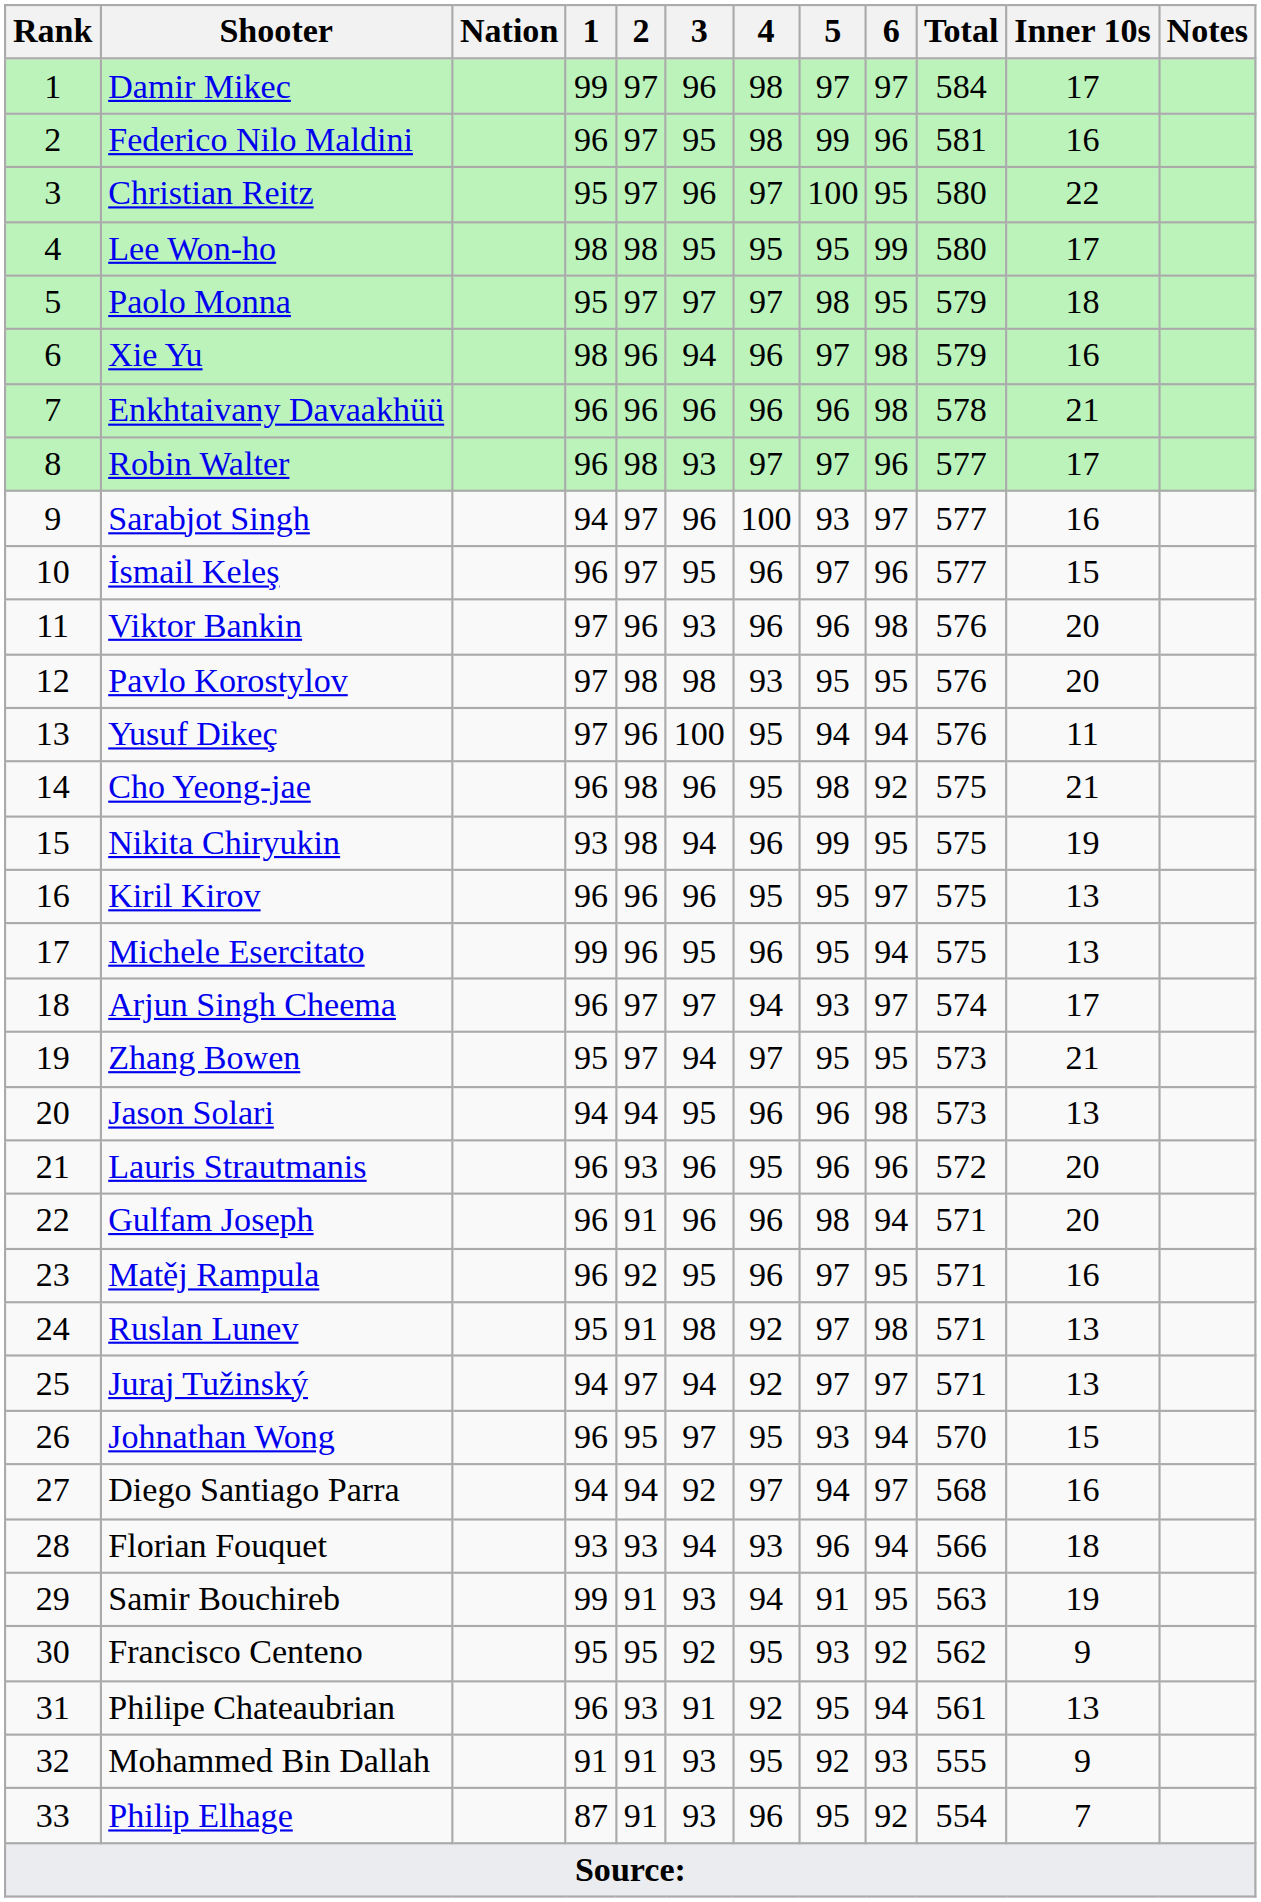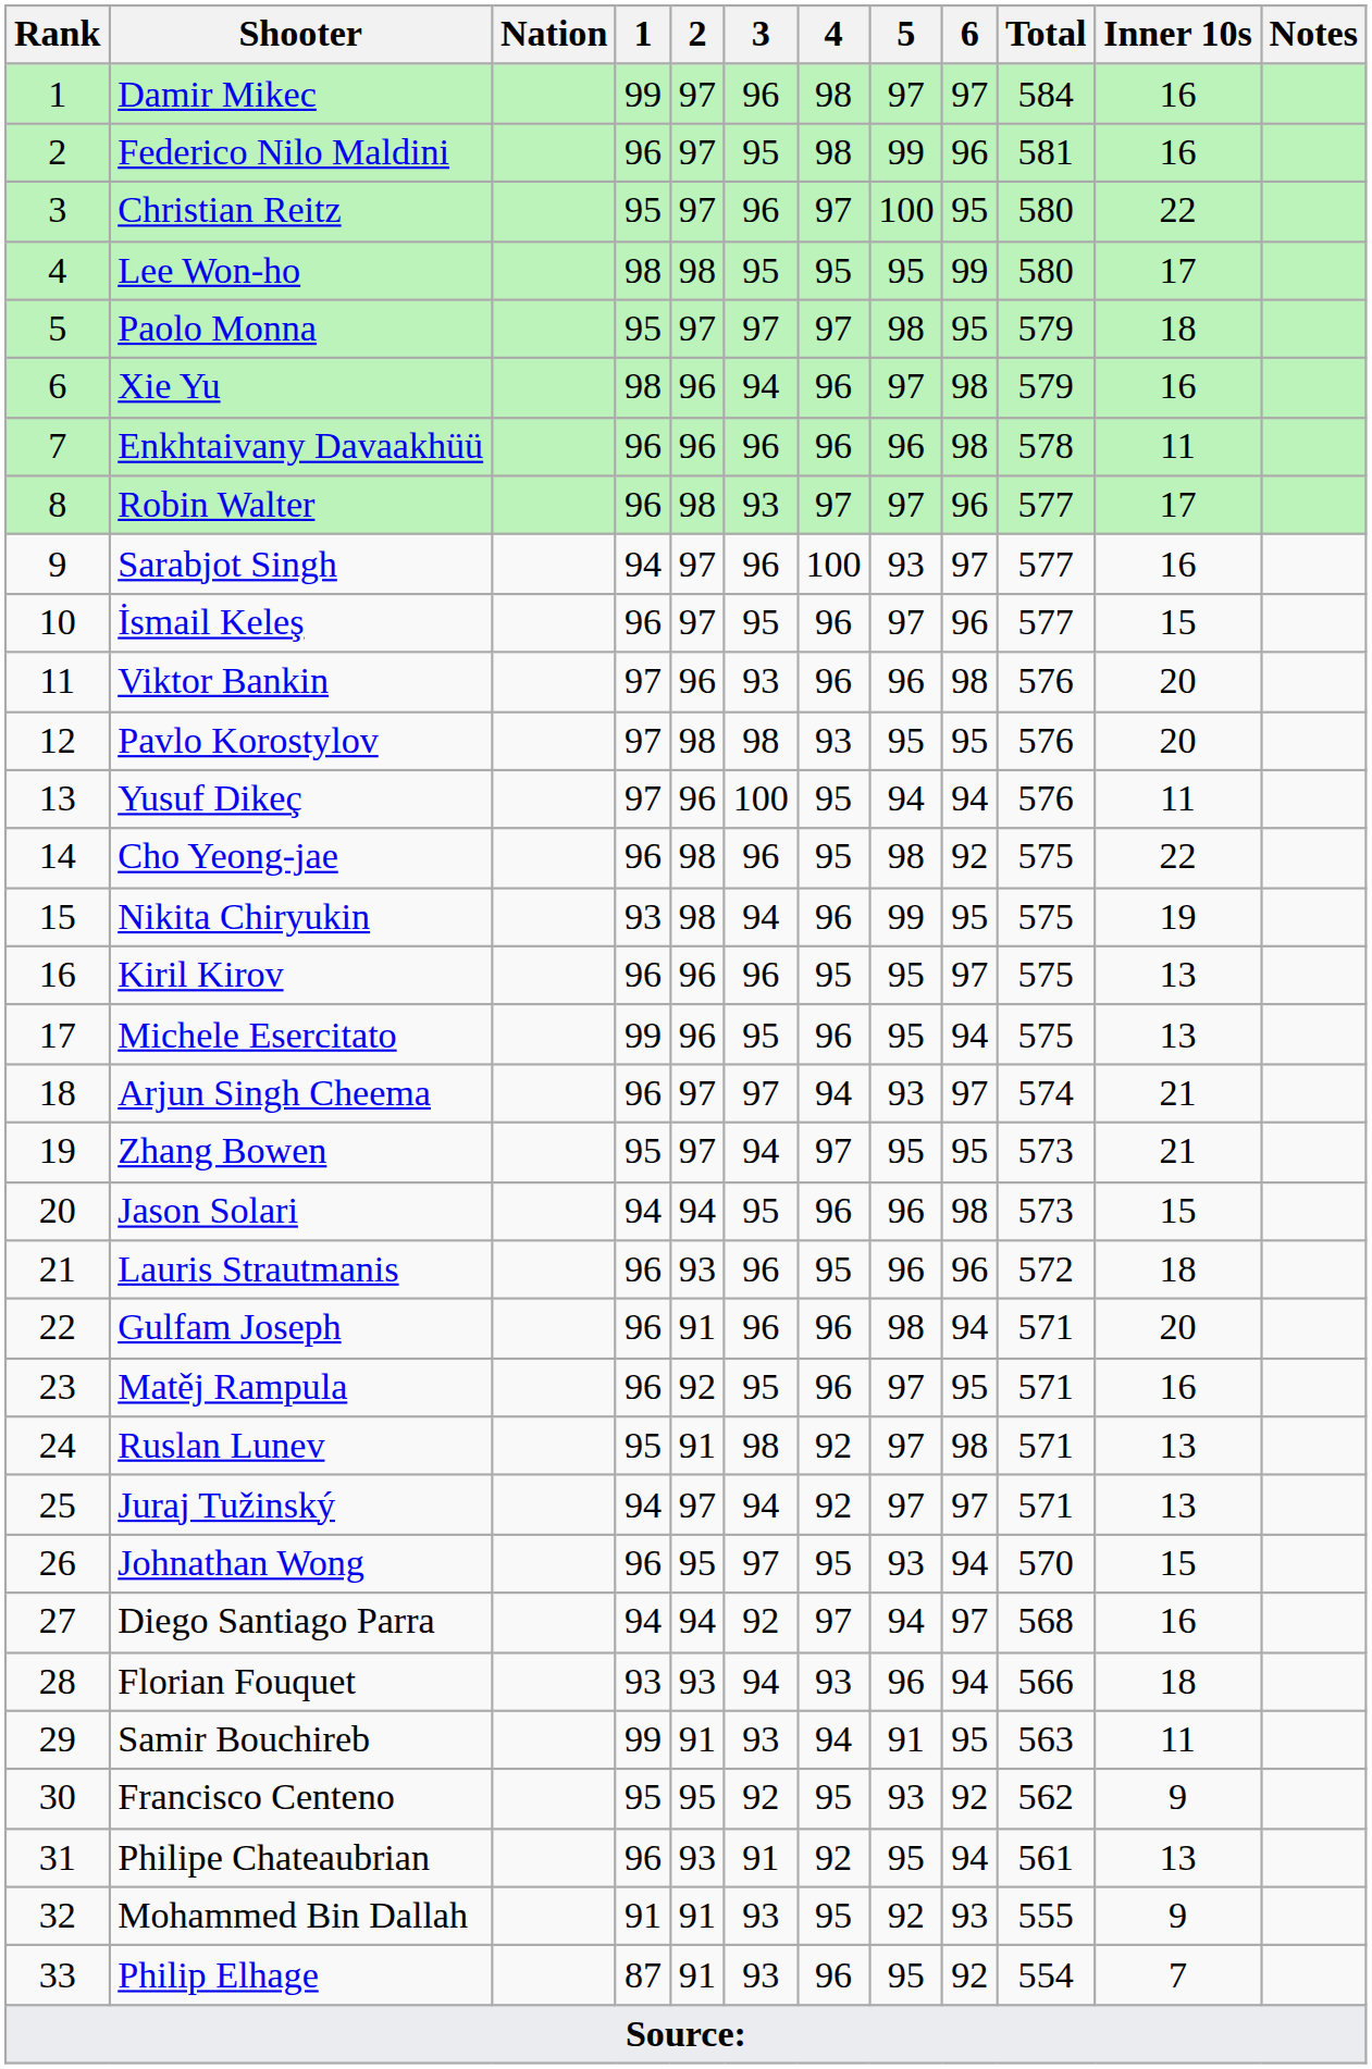Damir Mikec | Inner 10s: 17 -> 16
Enkhtaivany Davaakhüü | Inner 10s: 21 -> 11
Cho Yeong-jae | Inner 10s: 21 -> 22
Arjun Singh Cheema | Inner 10s: 17 -> 21
Jason Solari | Inner 10s: 13 -> 15
Lauris Strautmanis | Inner 10s: 20 -> 18
Samir Bouchireb | Inner 10s: 19 -> 11
